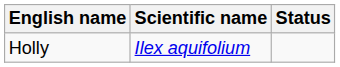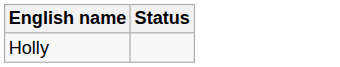- column: Scientific name | Ilex aquifolium
